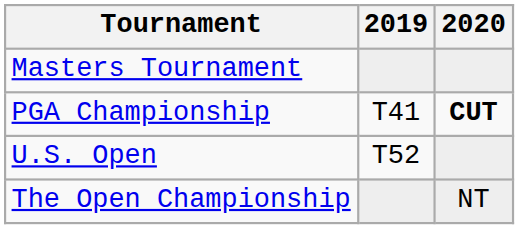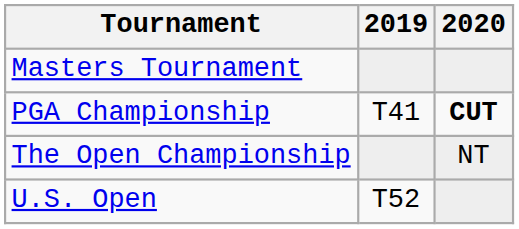rows swapped: U.S. Open <-> The Open Championship
